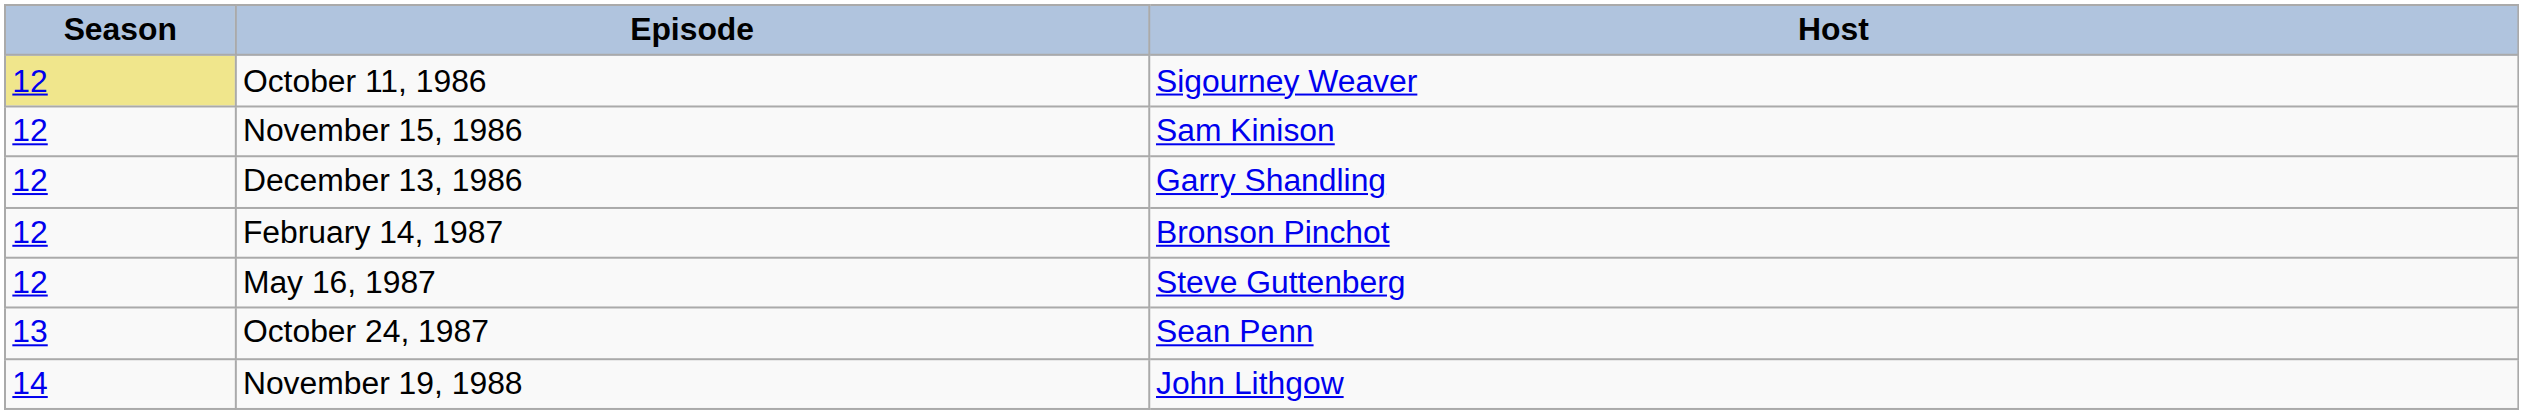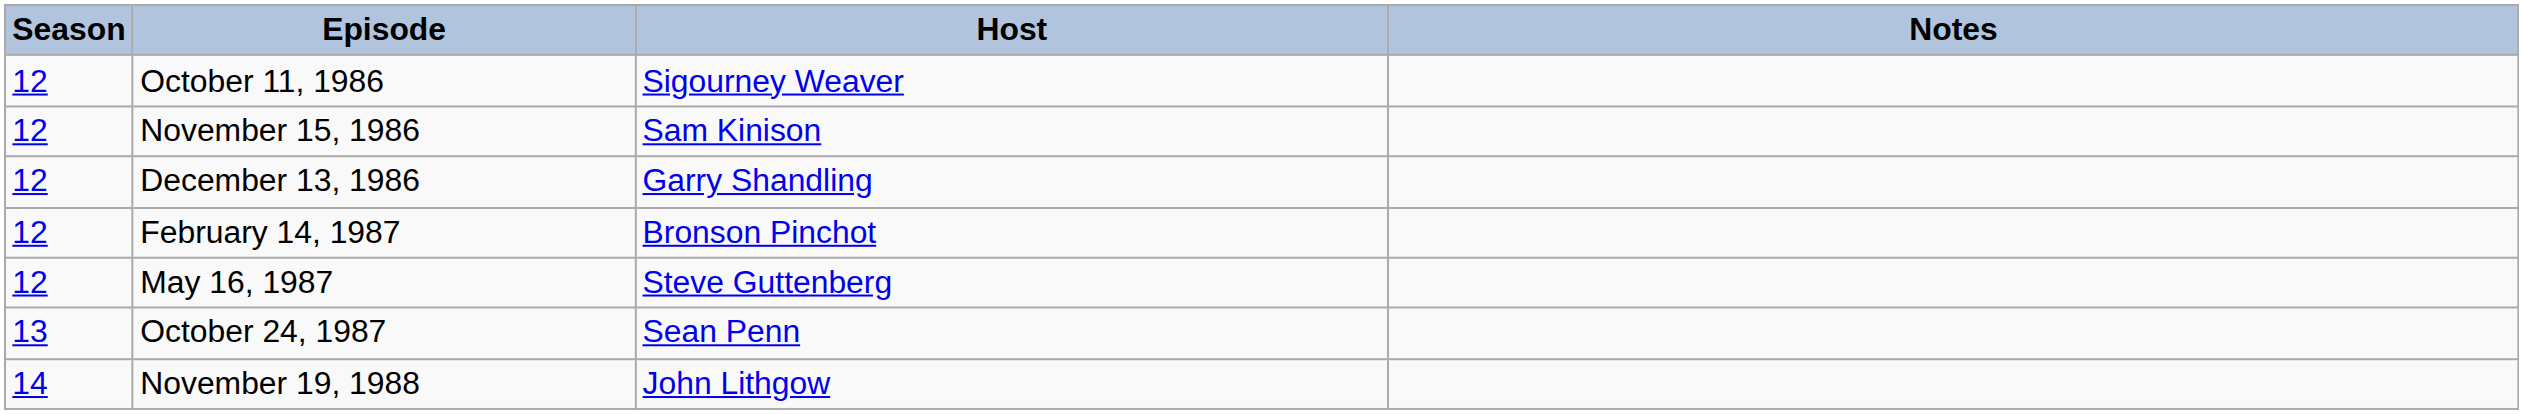+ column: Notes
October 11, 1986 | Season: khaki background -> no background
